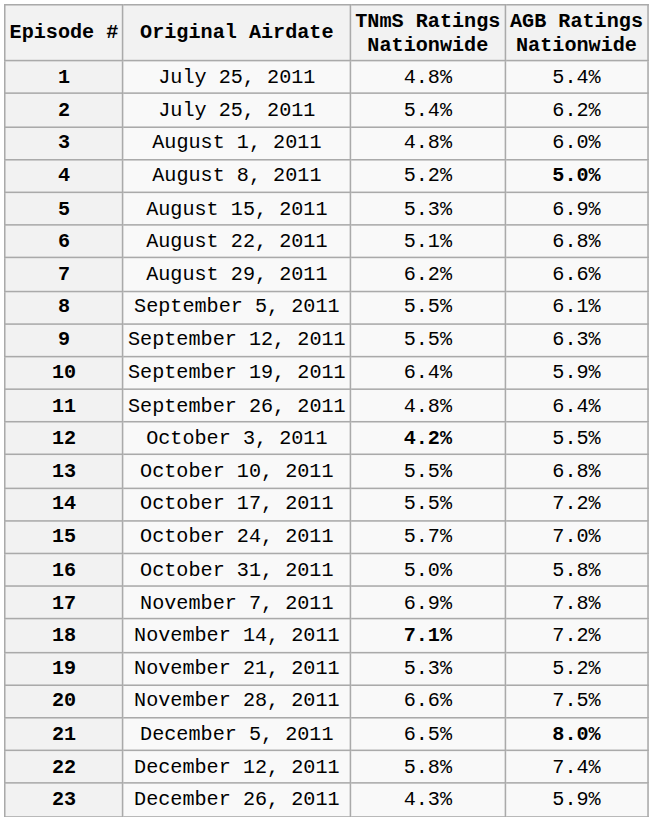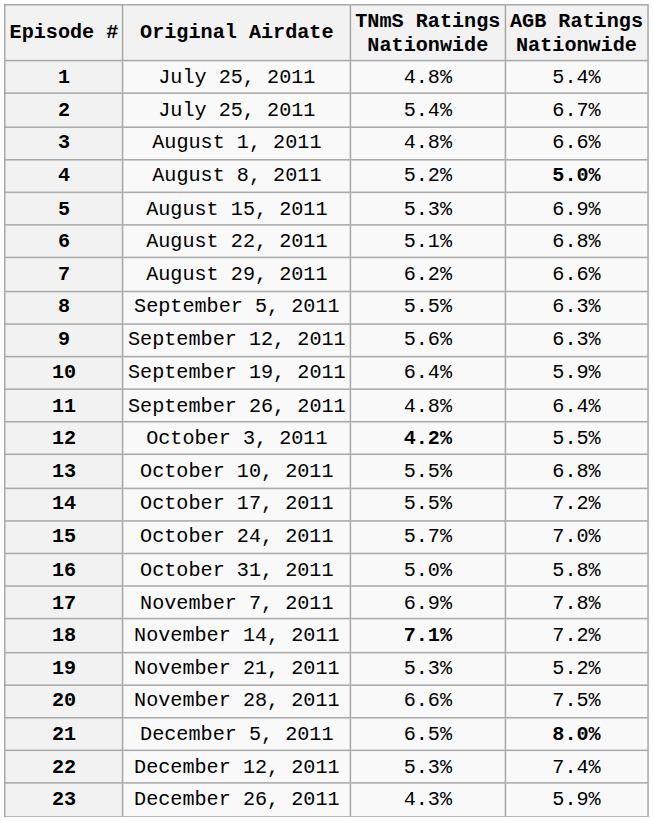2 | AGB Ratings Nationwide: 6.2% -> 6.7%
3 | AGB Ratings Nationwide: 6.0% -> 6.6%
8 | AGB Ratings Nationwide: 6.1% -> 6.3%
9 | TNmS Ratings Nationwide: 5.5% -> 5.6%
22 | TNmS Ratings Nationwide: 5.8% -> 5.3%
